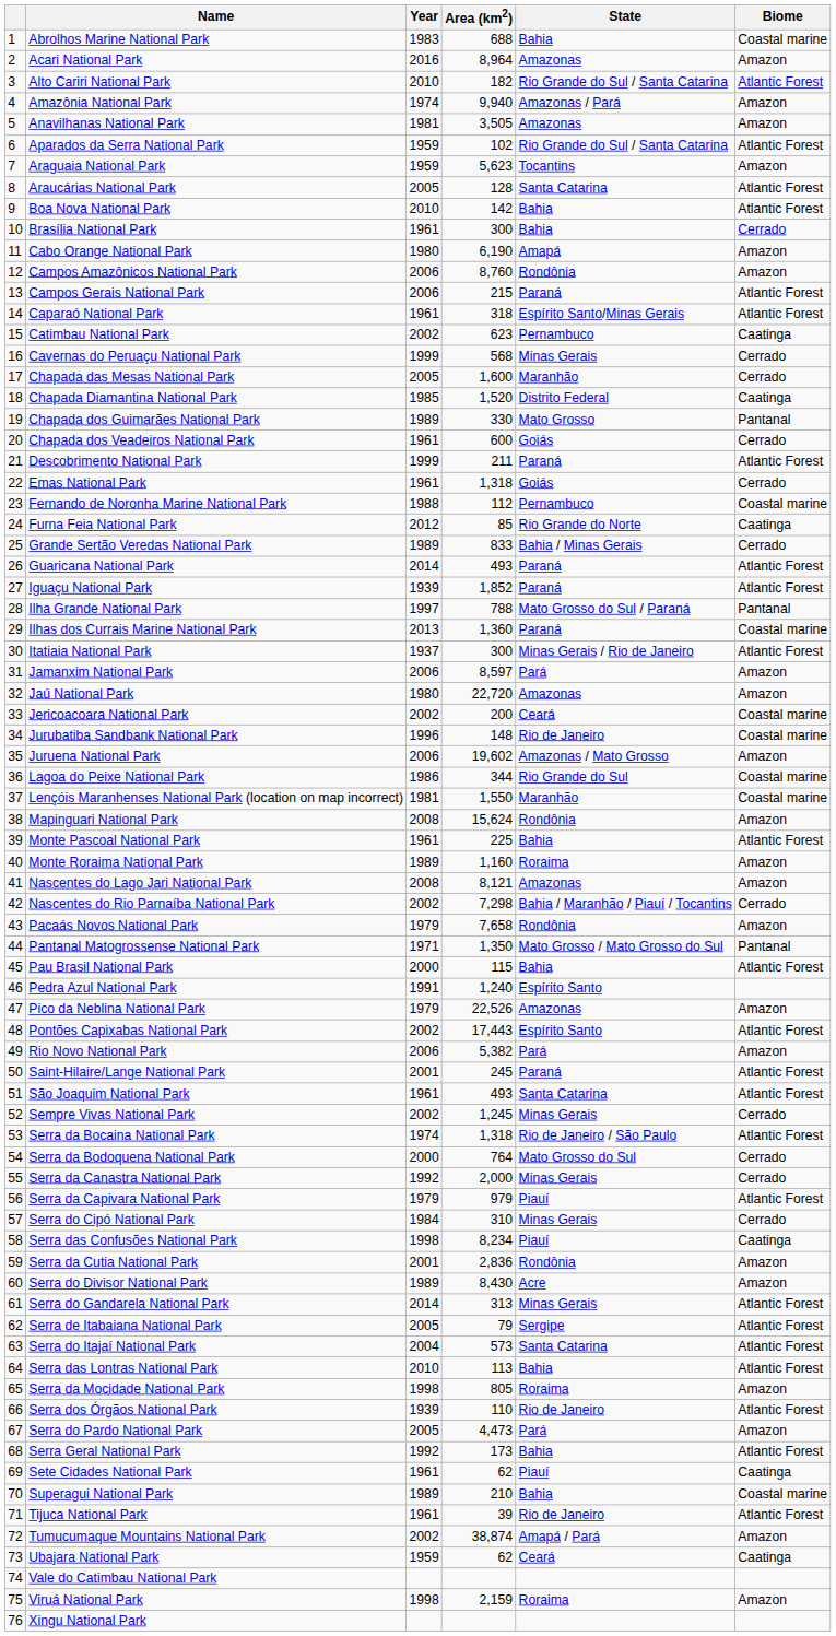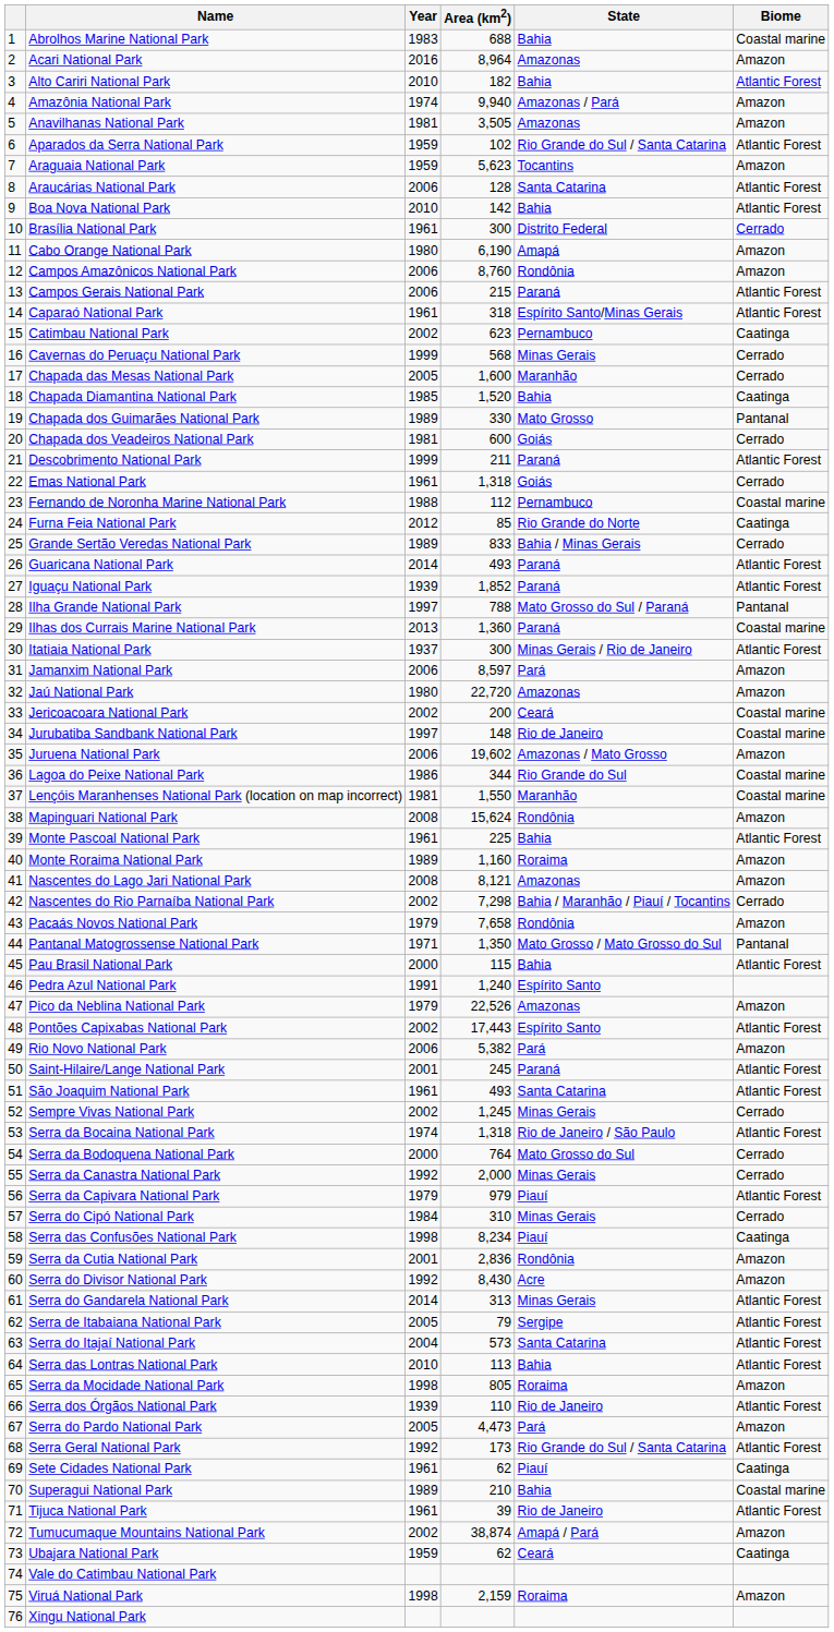Alto Cariri National Park | State: Rio Grande do Sul / Santa Catarina -> Bahia
Araucárias National Park | Year: 2005 -> 2006
Brasília National Park | State: Bahia -> Distrito Federal
Chapada Diamantina National Park | State: Distrito Federal -> Bahia
Chapada dos Veadeiros National Park | Year: 1961 -> 1981
Jurubatiba Sandbank National Park | Year: 1996 -> 1997
Serra do Divisor National Park | Year: 1989 -> 1992
Serra Geral National Park | State: Bahia -> Rio Grande do Sul / Santa Catarina
